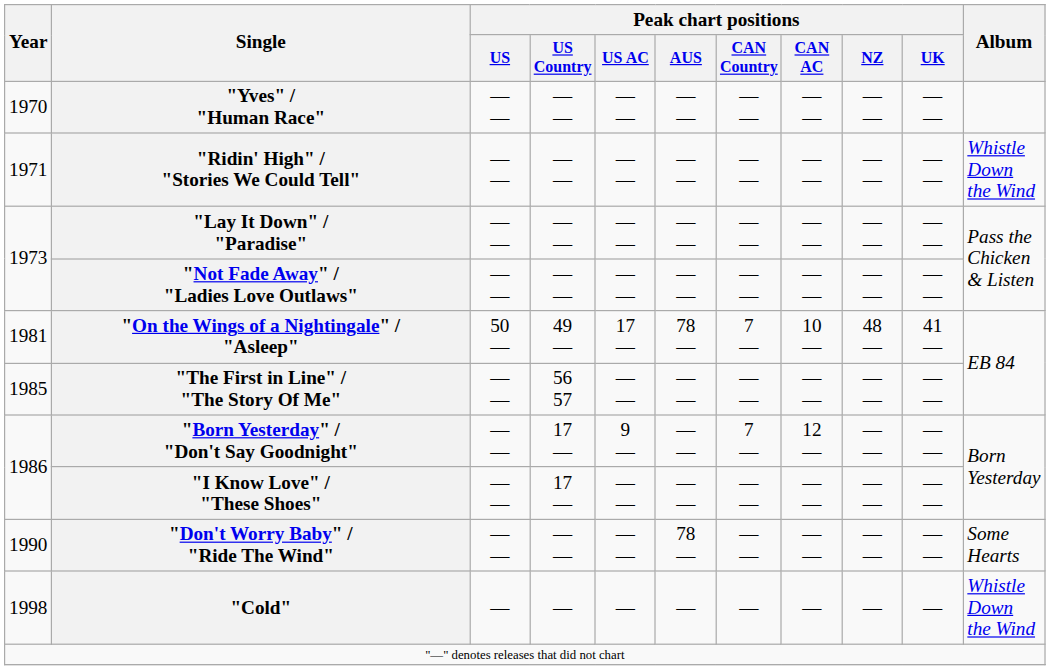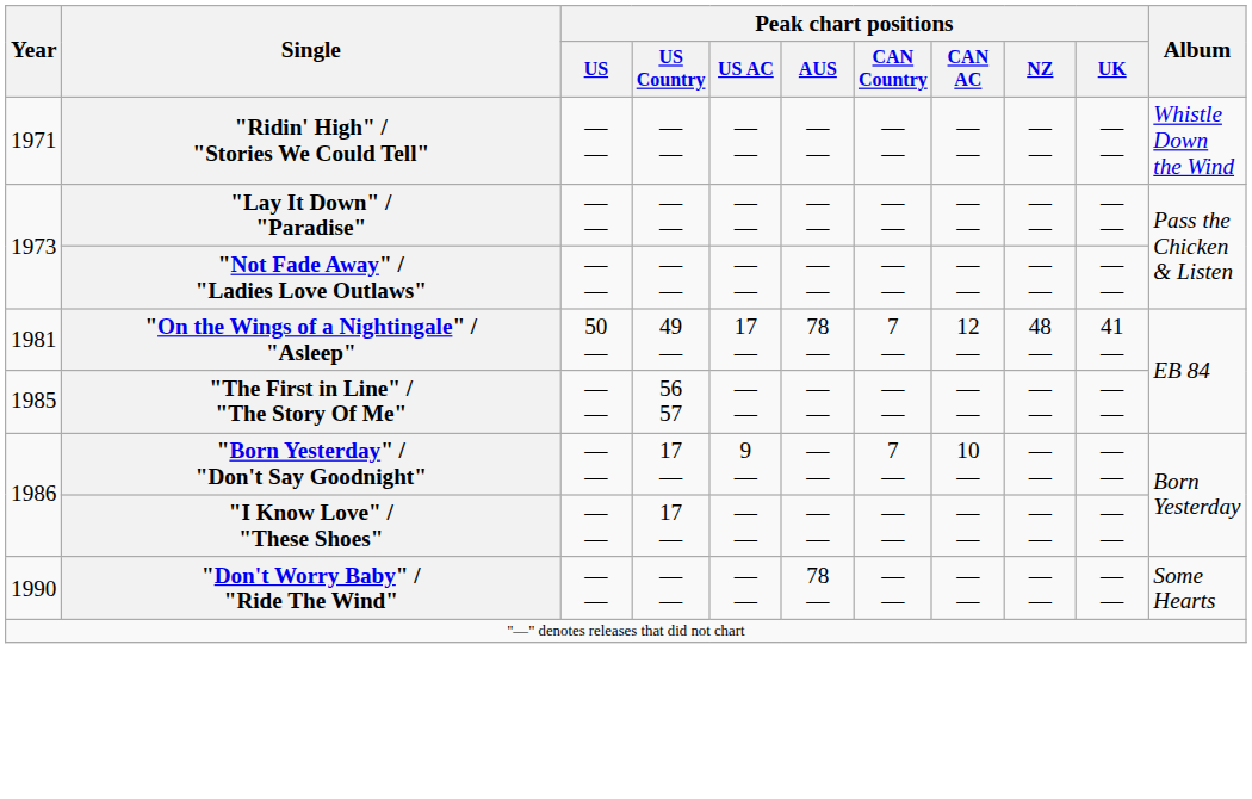- row: 1970 | "Yves" / "Human Race" | — — | — — | — — | — — | — — | — — | — — | — —
"On the Wings of a Nightingale" / "Asleep" | Peak chart positions / CAN AC: 10 — -> 12 —
"Born Yesterday" / "Don't Say Goodnight" | Peak chart positions / CAN AC: 12 — -> 10 —
- row: 1998 | "Cold" | — | — | — | — | — | — | — | — | Whistle Down the Wind
